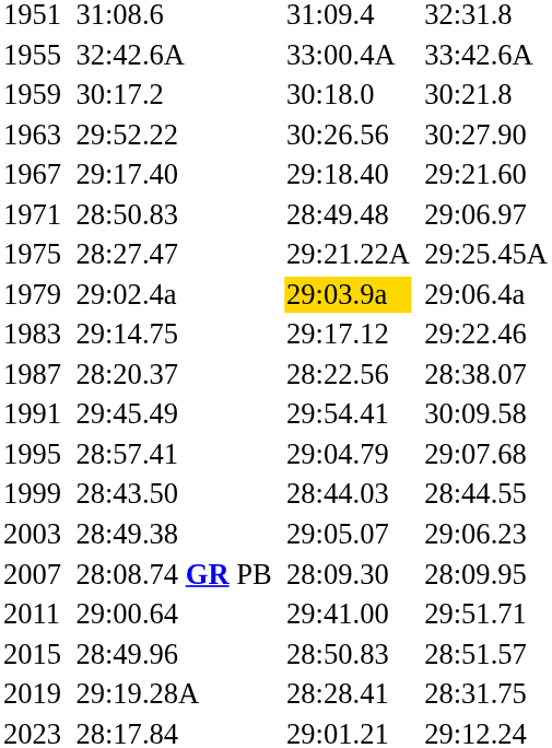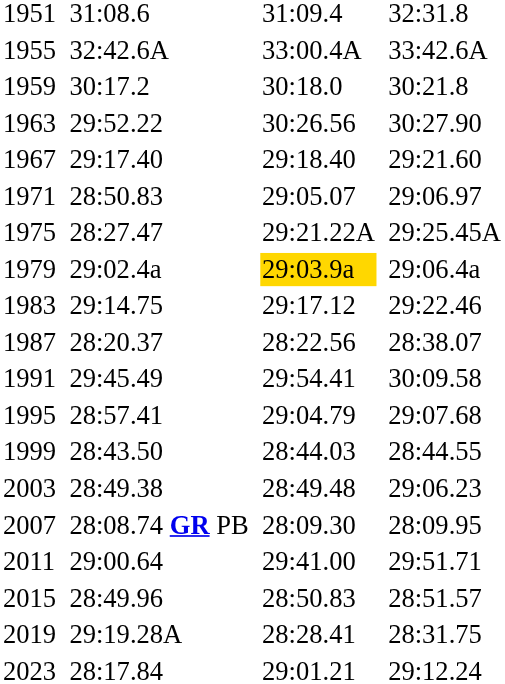1971 | column 5: 28:49.48 -> 29:05.07
2003 | column 5: 29:05.07 -> 28:49.48
